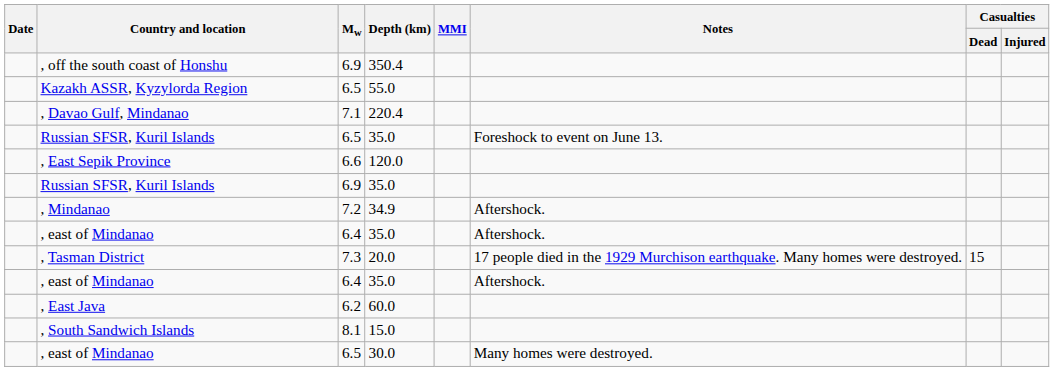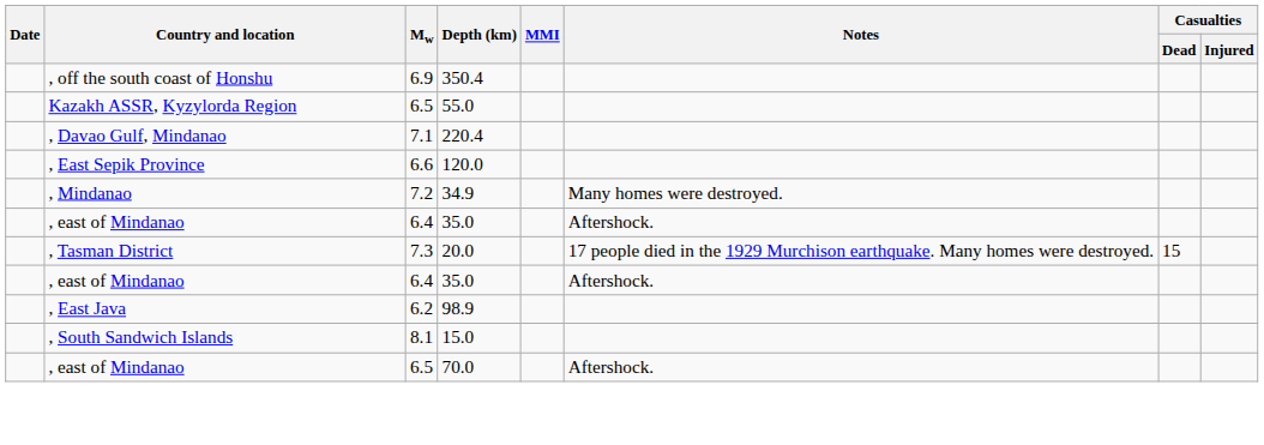- row: Russian SFSR, Kuril Islands | 6.5 | 35.0 | Foreshock to event on June 13.
- row: Russian SFSR, Kuril Islands | 6.9 | 35.0
, Mindanao | Notes: Aftershock. -> Many homes were destroyed.
, East Java | Depth (km): 60.0 -> 98.9
, east of Mindanao / 6.5 | Depth (km): 30.0 -> 70.0
, east of Mindanao / 6.5 | Notes: Many homes were destroyed. -> Aftershock.
